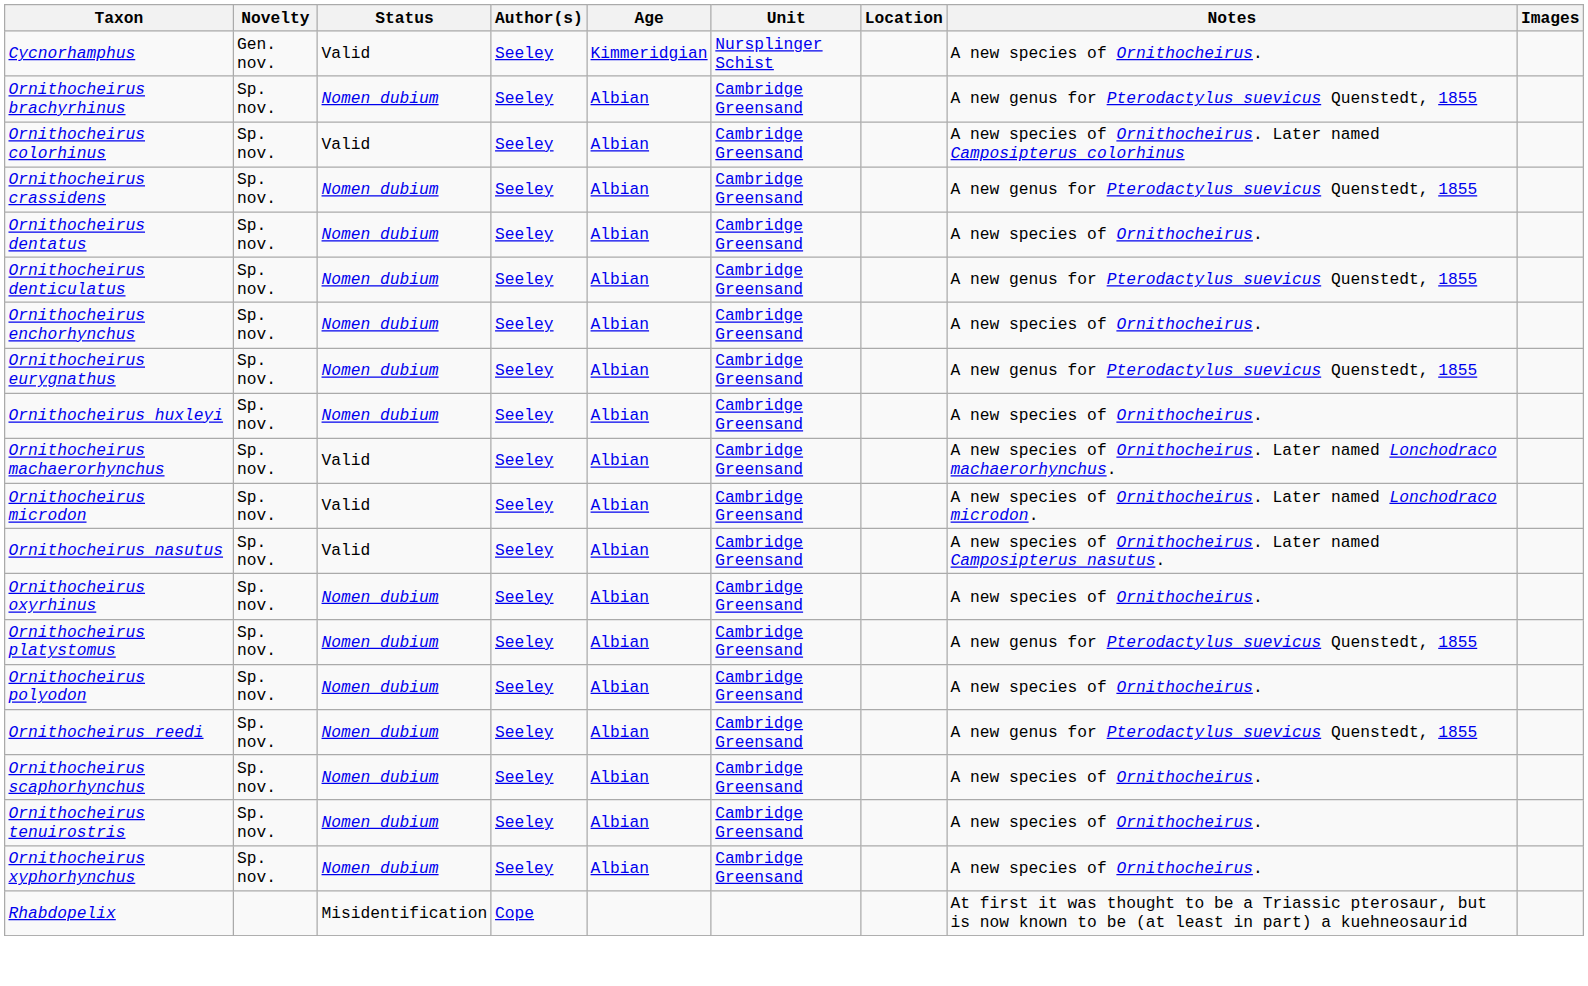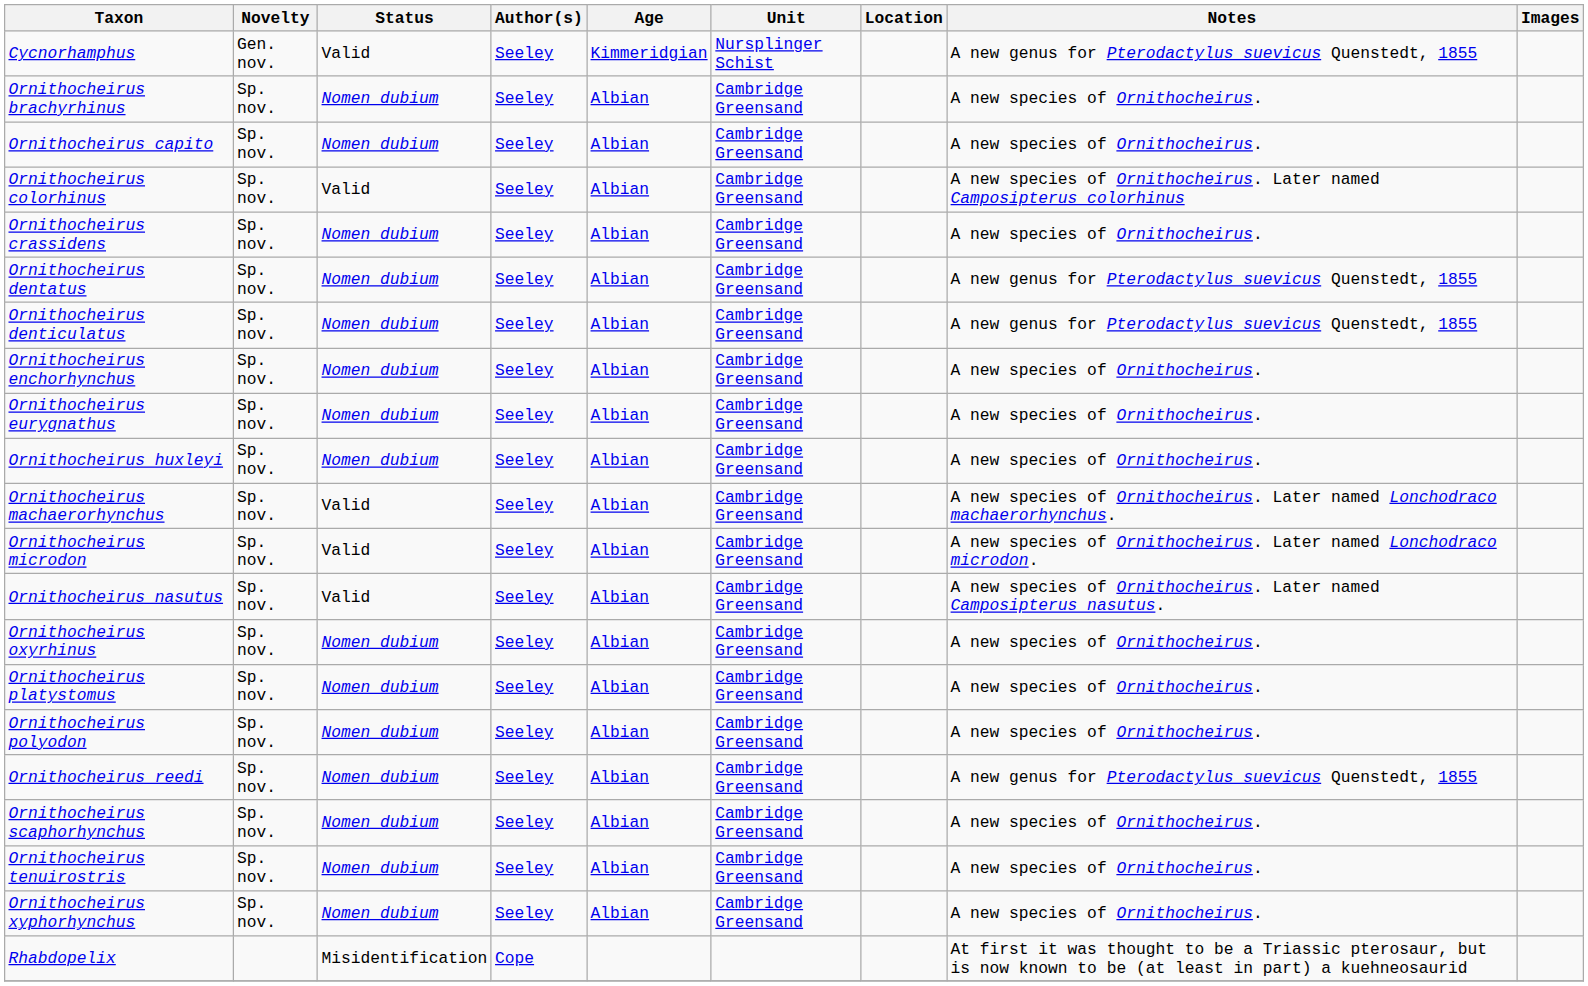Cycnorhamphus | Notes: A new species of Ornithocheirus. -> A new genus for Pterodactylus suevicus Quenstedt, 1855
Ornithocheirus brachyrhinus | Notes: A new genus for Pterodactylus suevicus Quenstedt, 1855 -> A new species of Ornithocheirus.
+ row: Ornithocheirus capito | Sp. nov. | Nomen dubium | Seeley | Albian | Cambridge Greensand | A new species of Ornithocheirus.
Ornithocheirus crassidens | Notes: A new genus for Pterodactylus suevicus Quenstedt, 1855 -> A new species of Ornithocheirus.
Ornithocheirus dentatus | Notes: A new species of Ornithocheirus. -> A new genus for Pterodactylus suevicus Quenstedt, 1855
Ornithocheirus eurygnathus | Notes: A new genus for Pterodactylus suevicus Quenstedt, 1855 -> A new species of Ornithocheirus.
Ornithocheirus platystomus | Notes: A new genus for Pterodactylus suevicus Quenstedt, 1855 -> A new species of Ornithocheirus.
